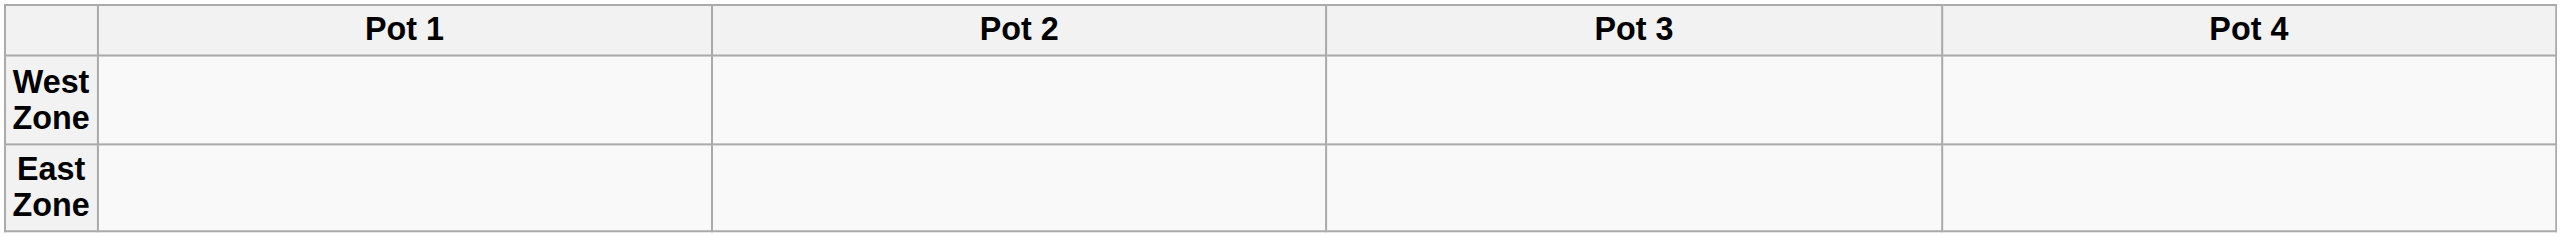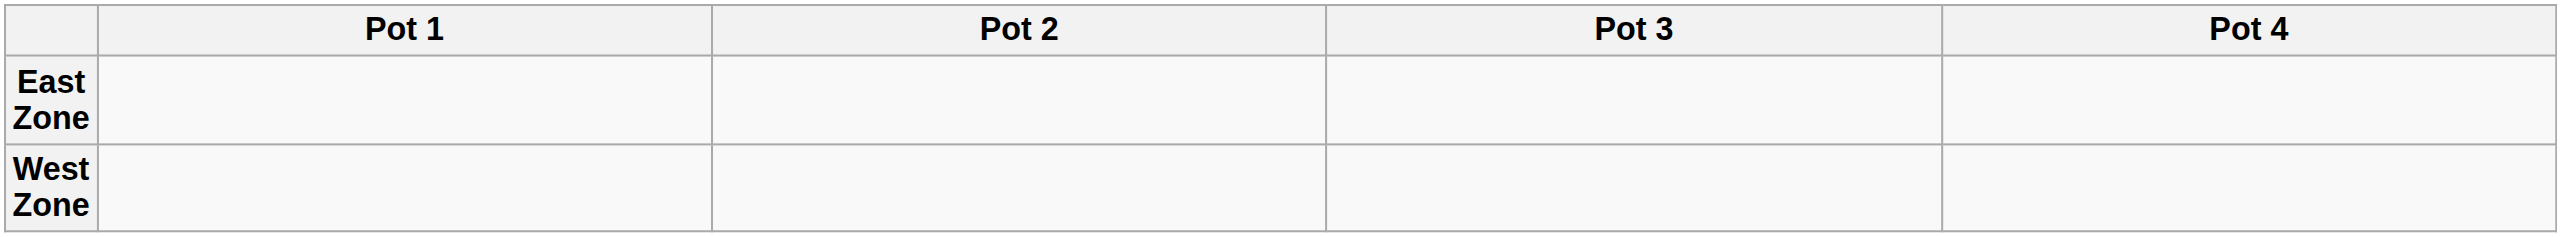rows swapped: West Zone <-> East Zone
